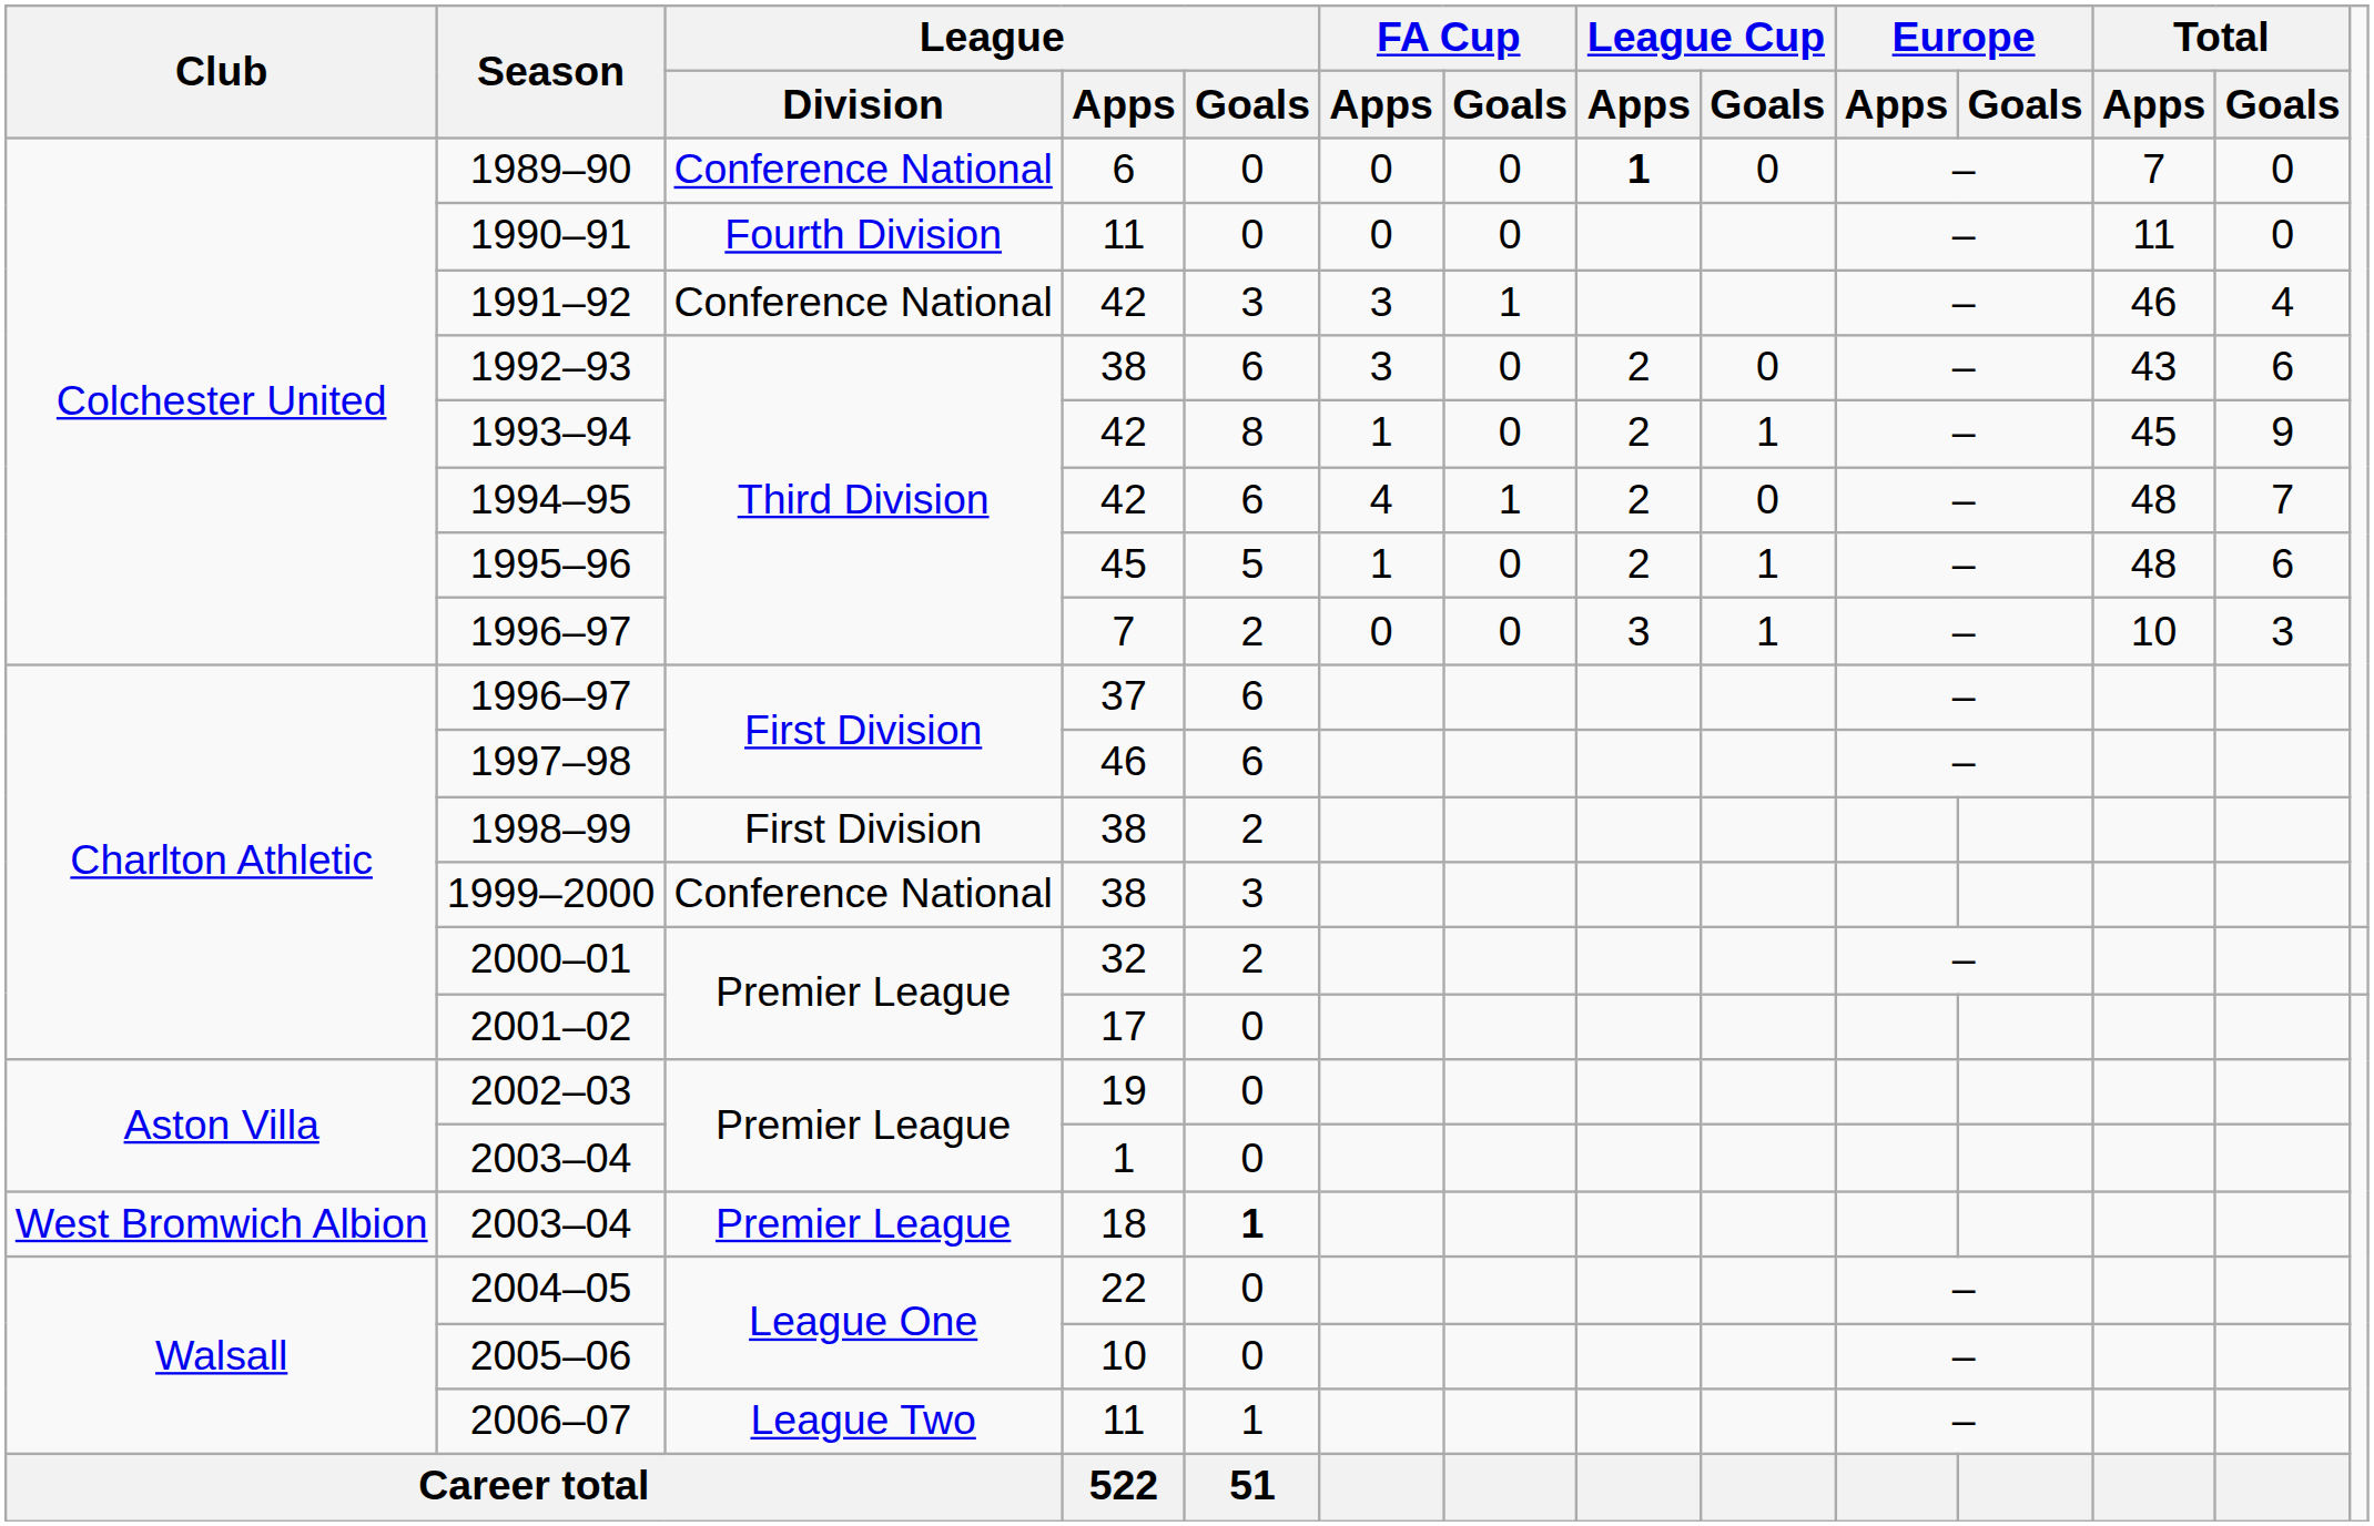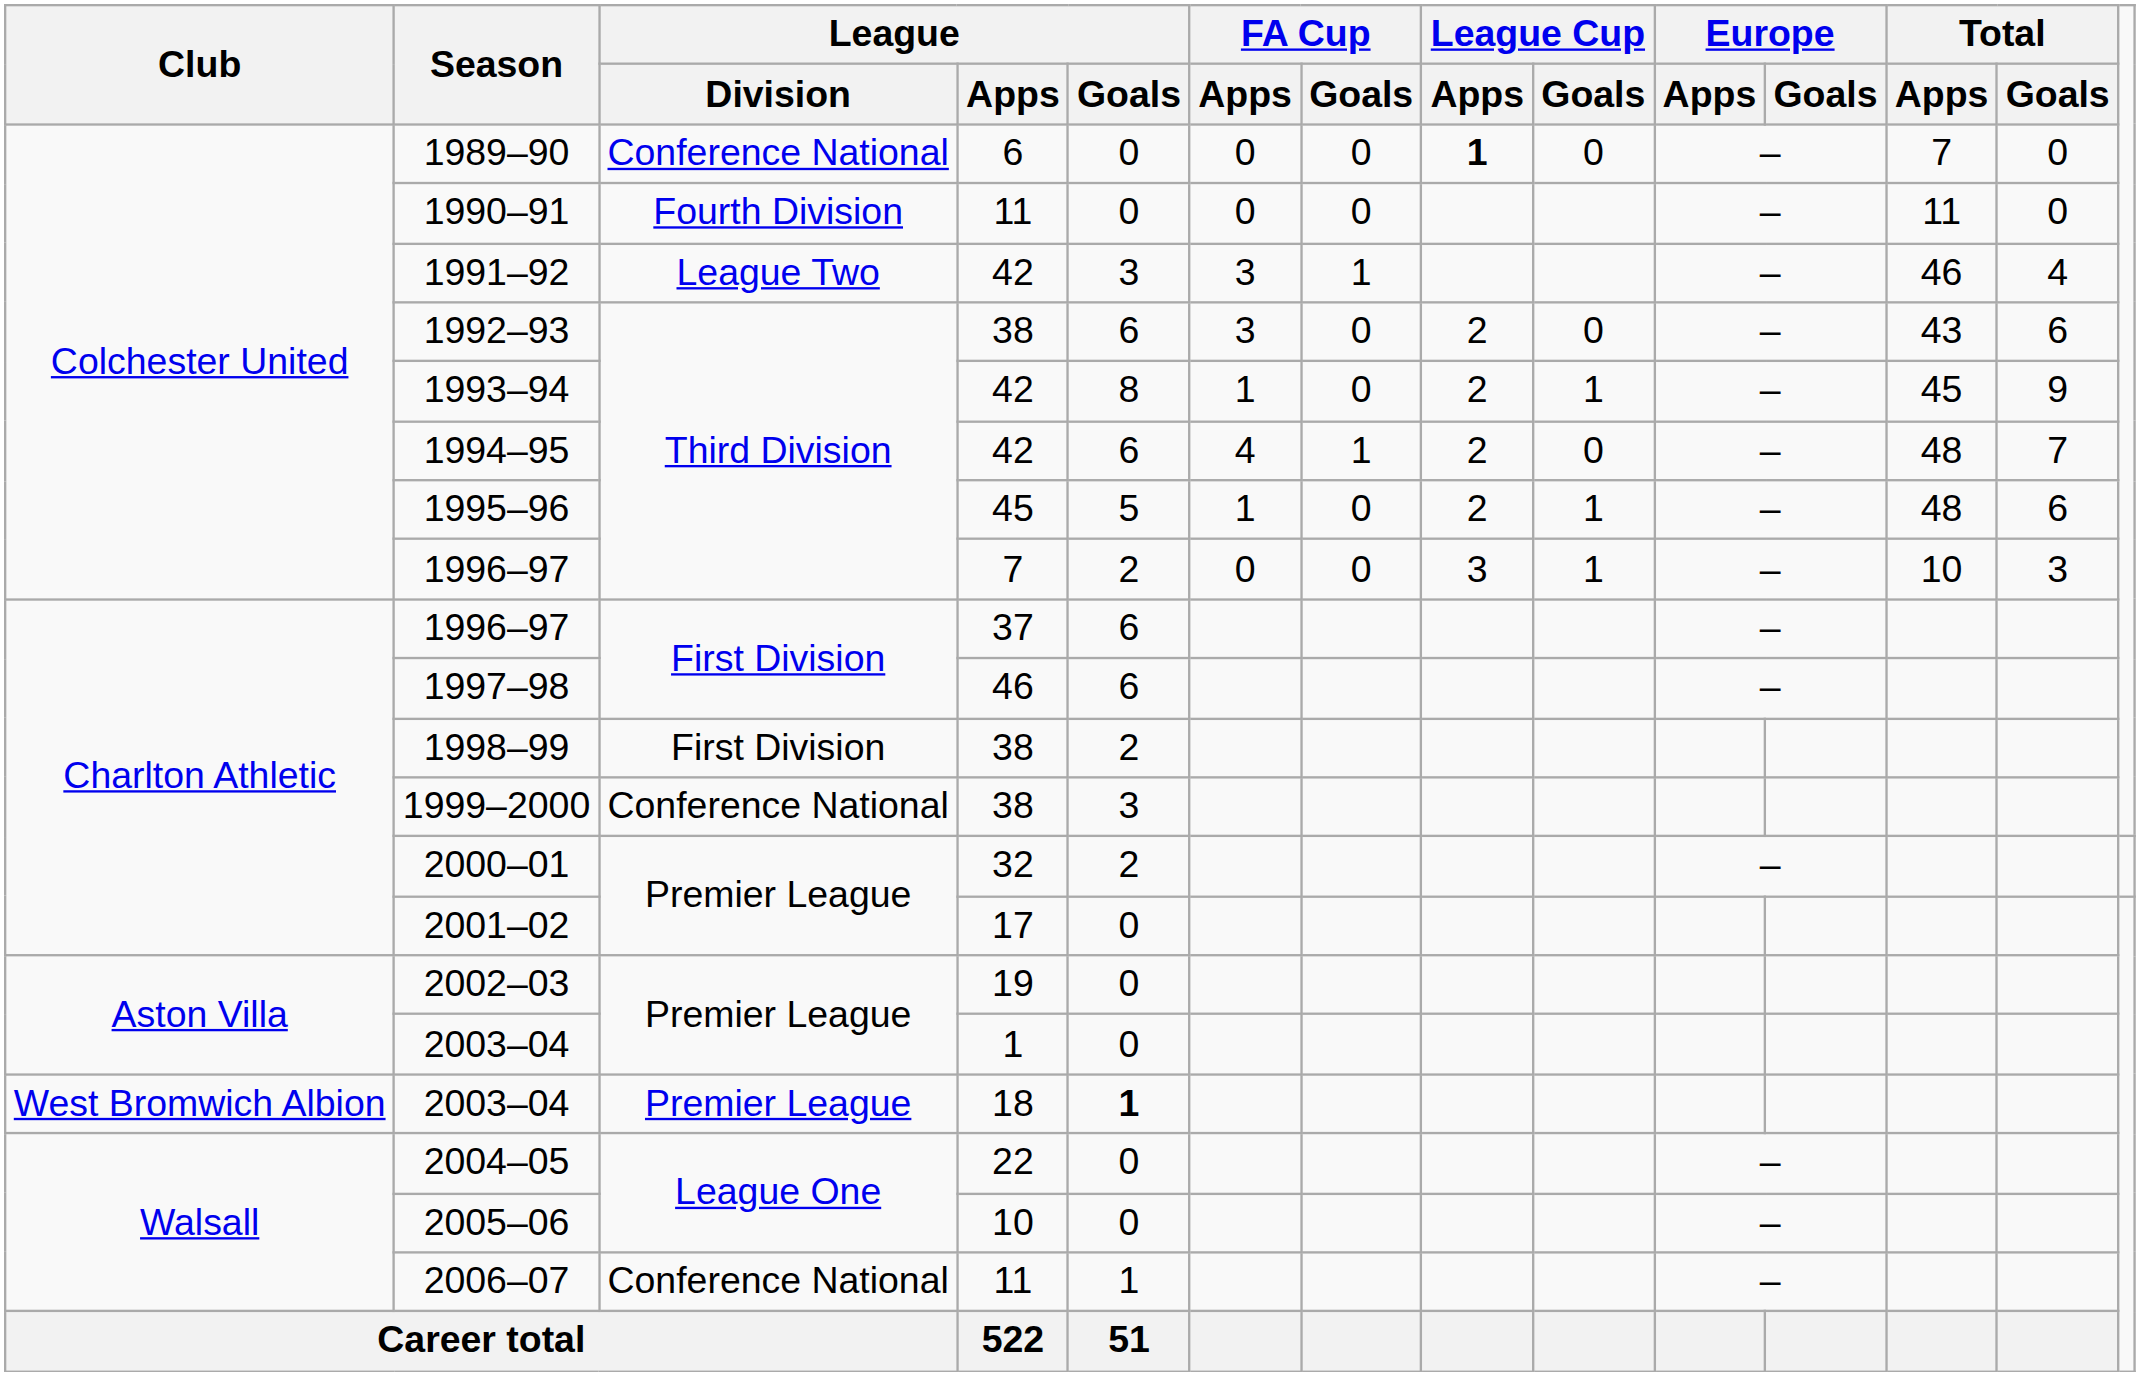1991–92 | League / Division: Conference National -> League Two
2006–07 | League / Division: League Two -> Conference National
